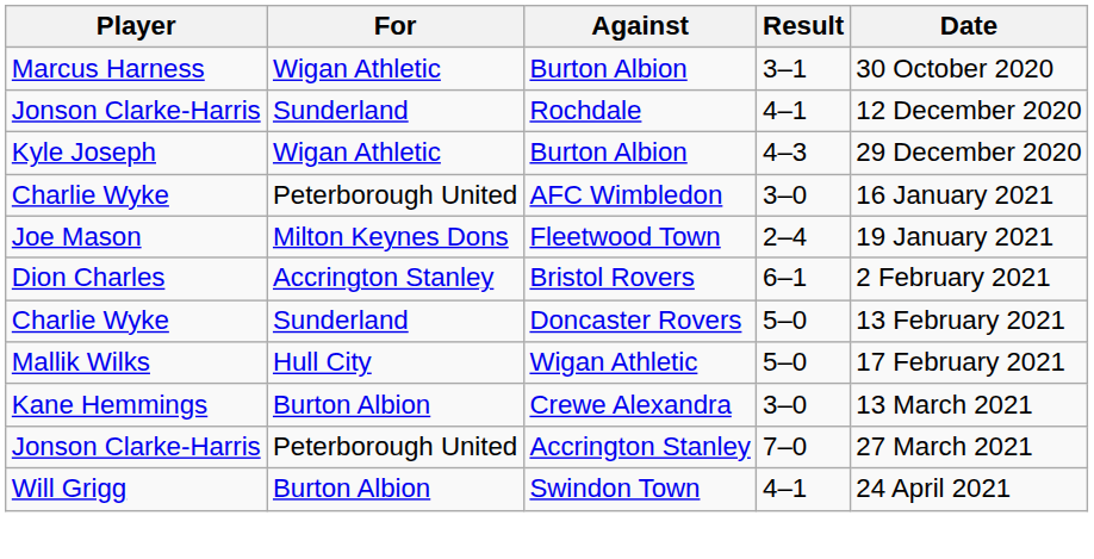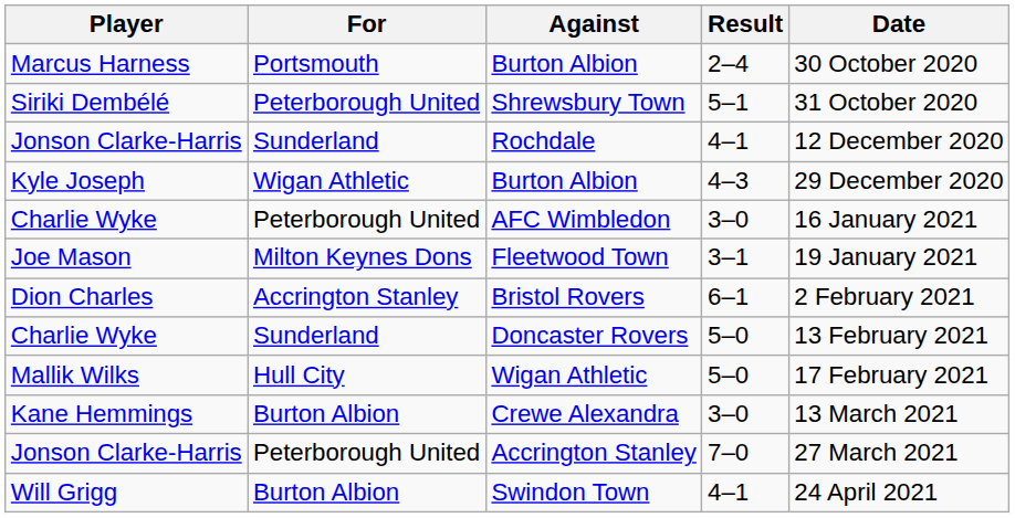Marcus Harness / Burton Albion | For: Wigan Athletic -> Portsmouth
Marcus Harness / Burton Albion | Result: 3–1 -> 2–4
+ row: Siriki Dembélé | Peterborough United | Shrewsbury Town | 5–1 | 31 October 2020
Fleetwood Town | Result: 2–4 -> 3–1
